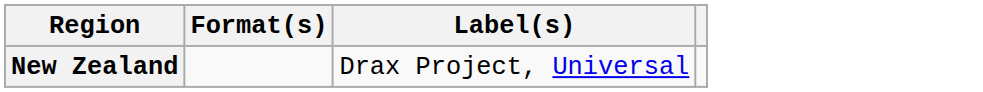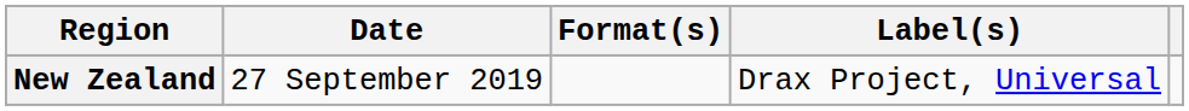+ column: Date | 27 September 2019
